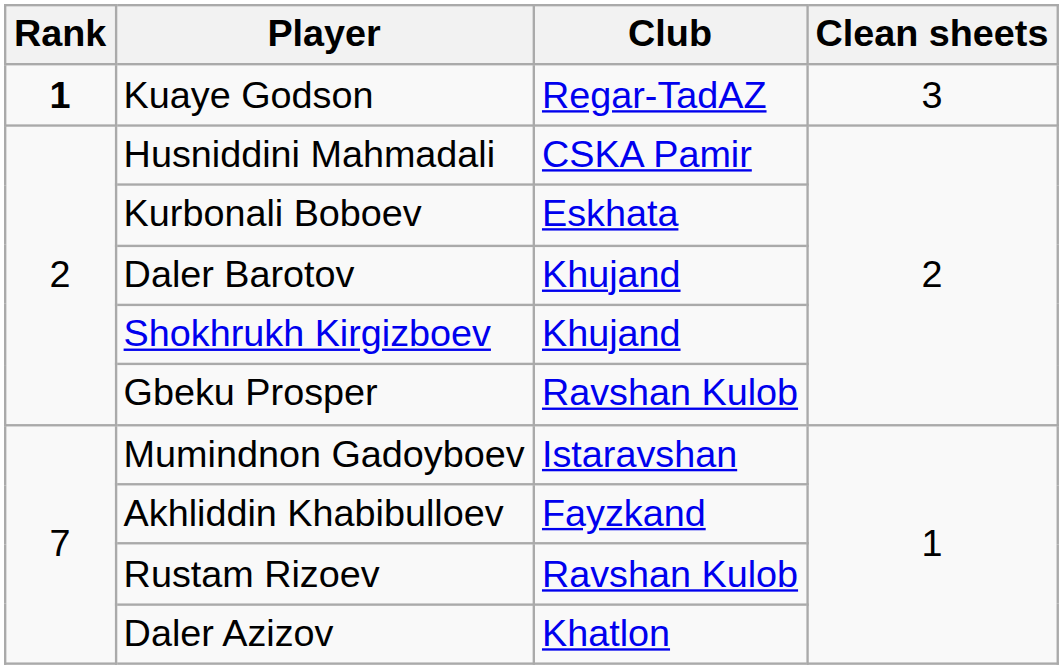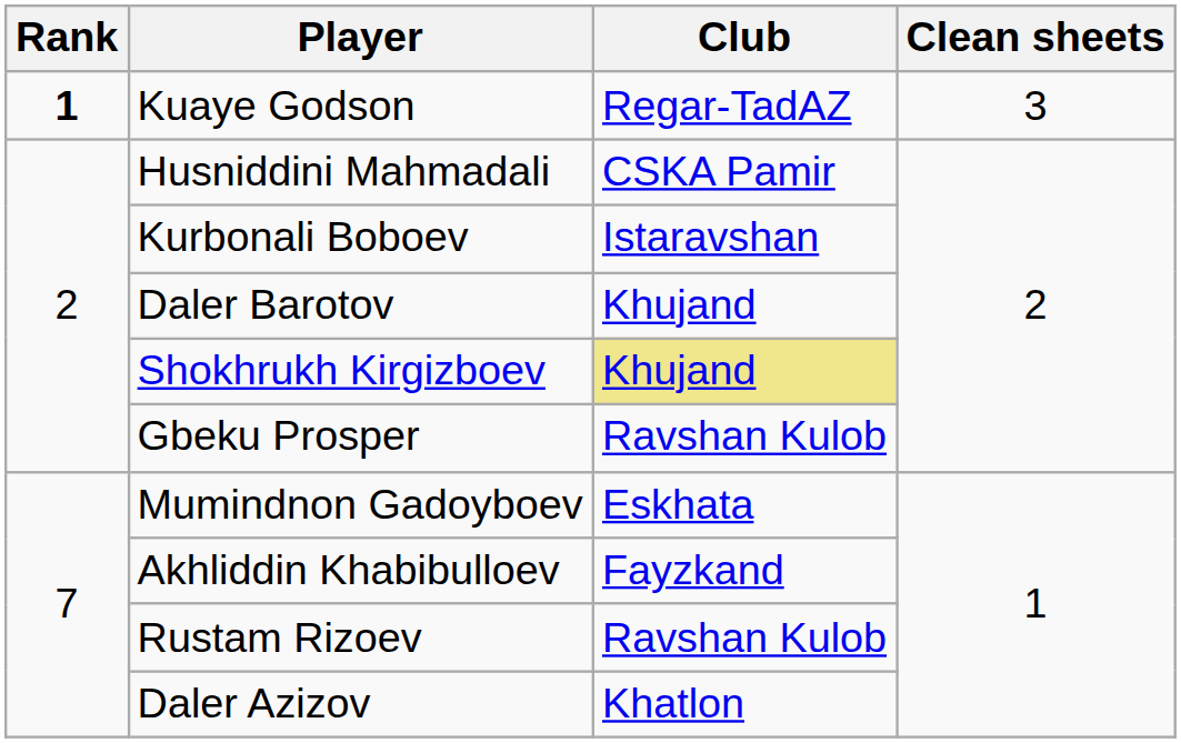Kurbonali Boboev | Club: Eskhata -> Istaravshan
Shokhrukh Kirgizboev | Club: no background -> khaki background
Mumindnon Gadoyboev | Club: Istaravshan -> Eskhata
